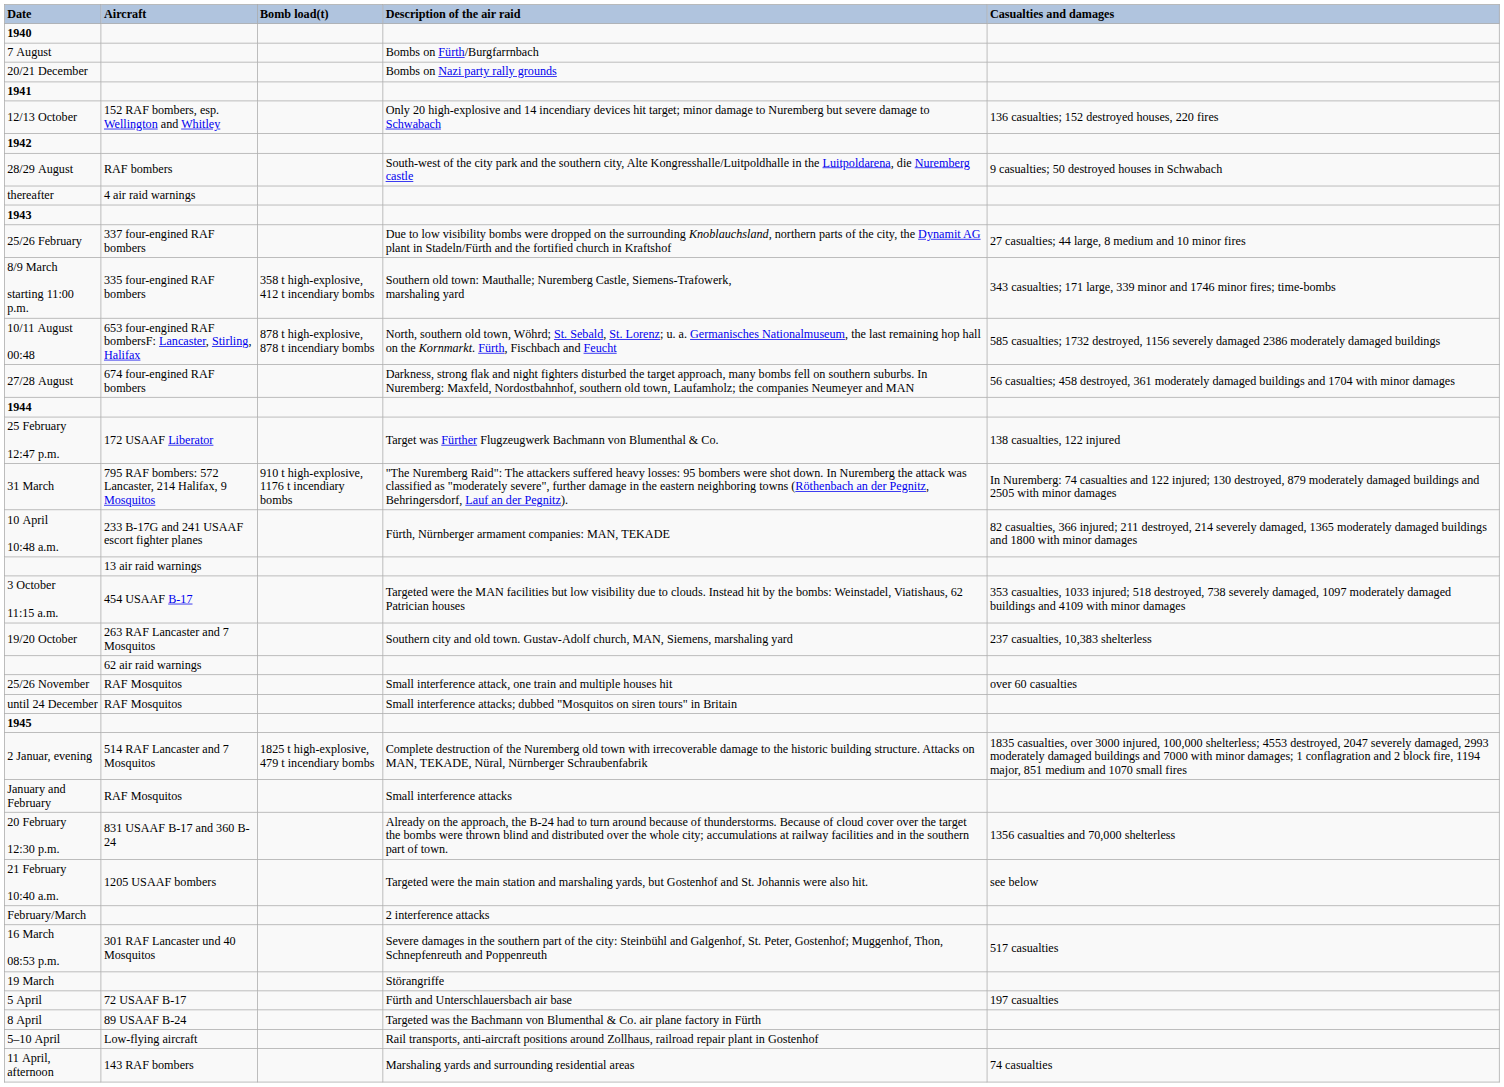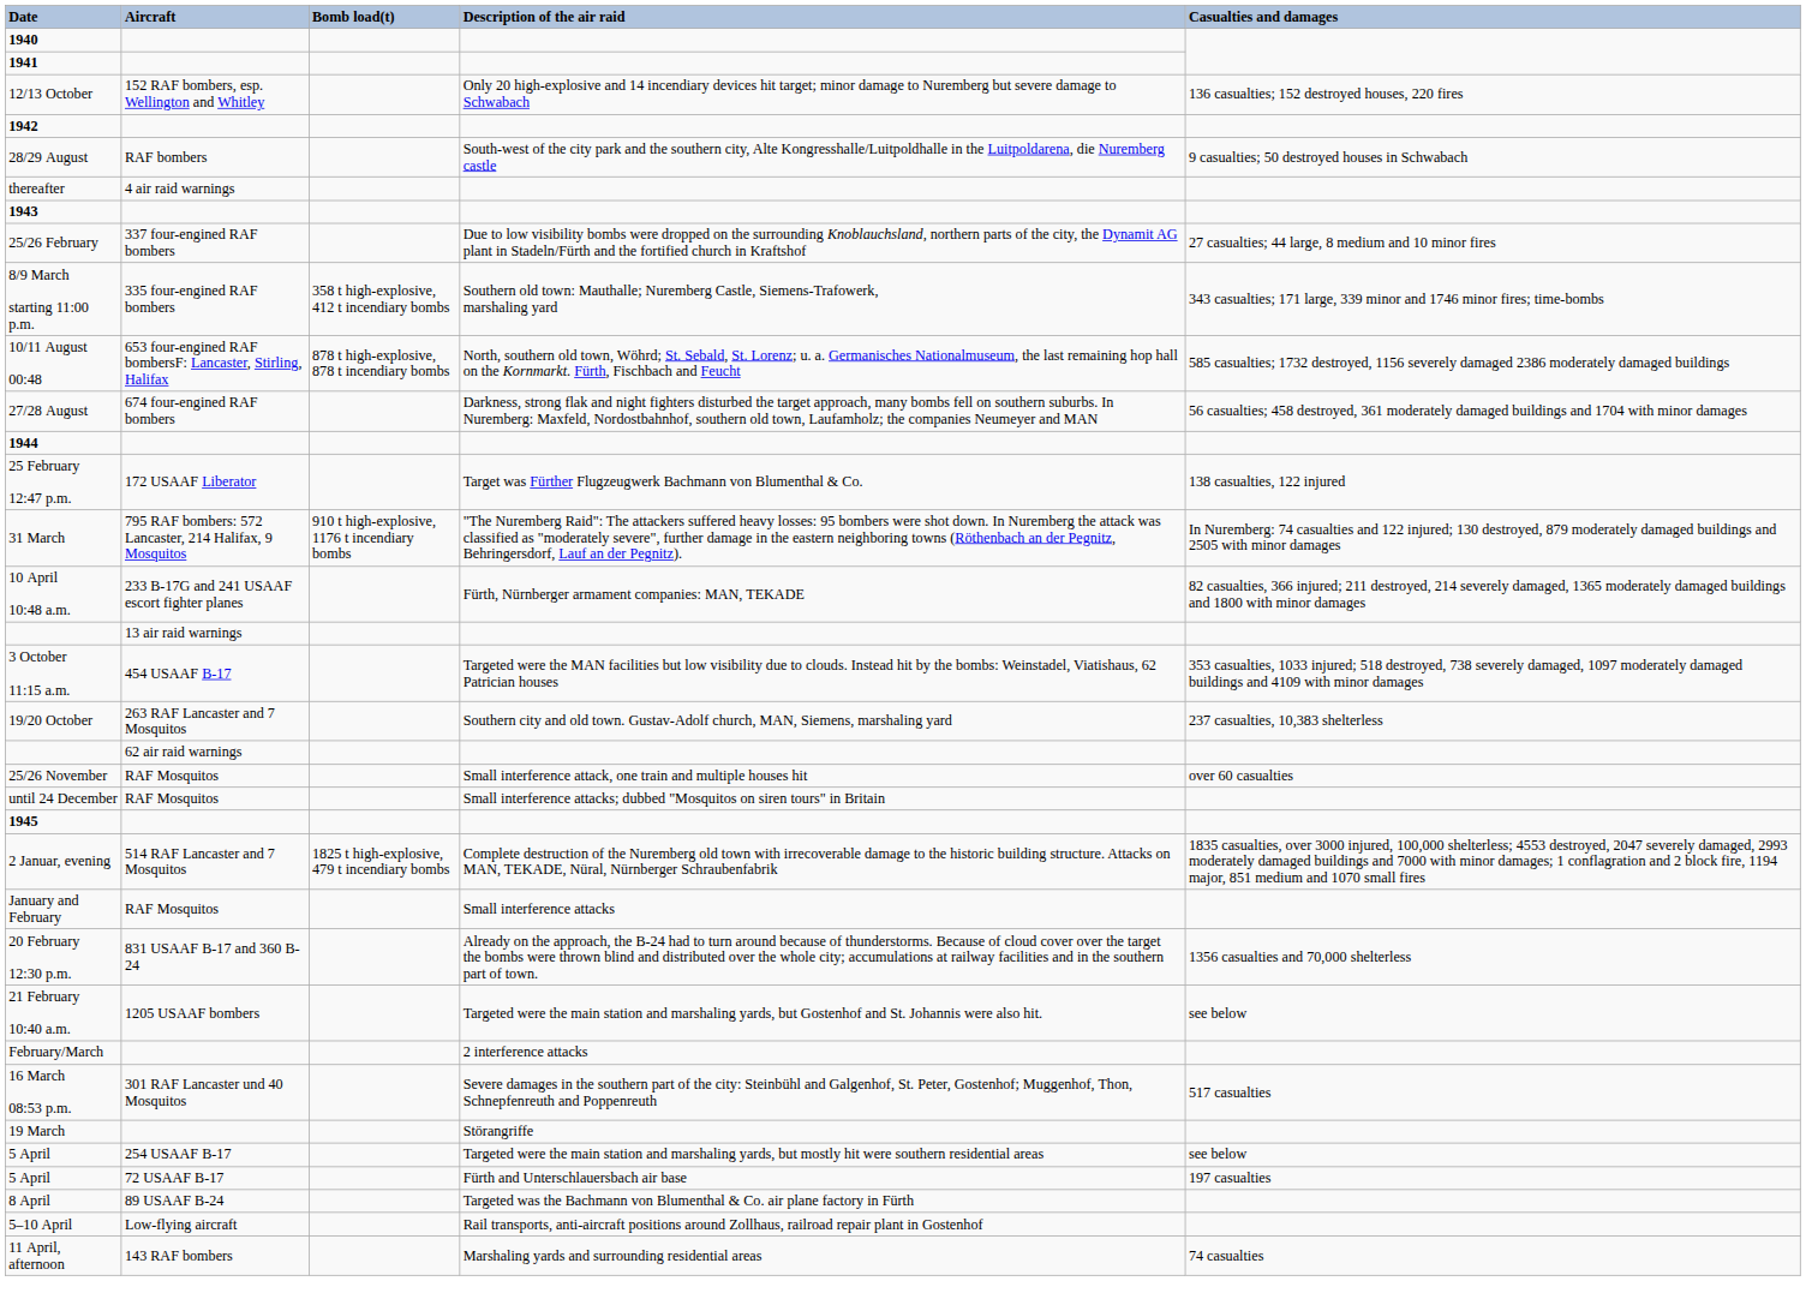- row: 7 August | Bombs on Fürth/Burgfarrnbach
- row: 20/21 December | Bombs on Nazi party rally grounds
+ row: 5 April | 254 USAAF B-17 | Targeted were the main station and marshaling yards, but mostly hit were southern residential areas | see below
